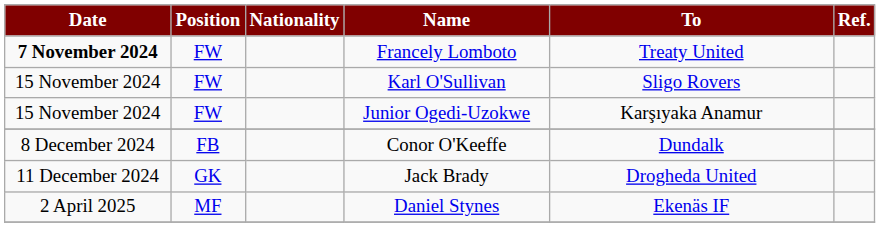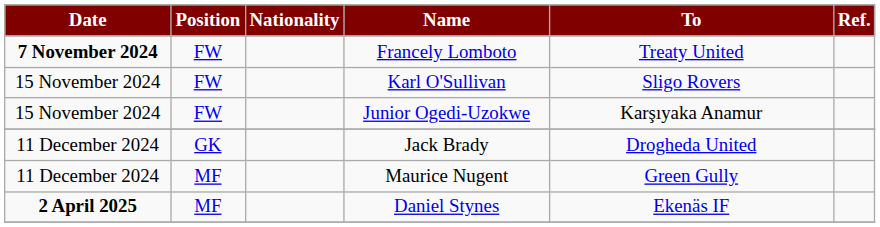- row: 8 December 2024 | FB | Conor O'Keeffe | Dundalk
+ row: 11 December 2024 | MF | Maurice Nugent | Green Gully
Daniel Stynes | Date: normal -> bold
